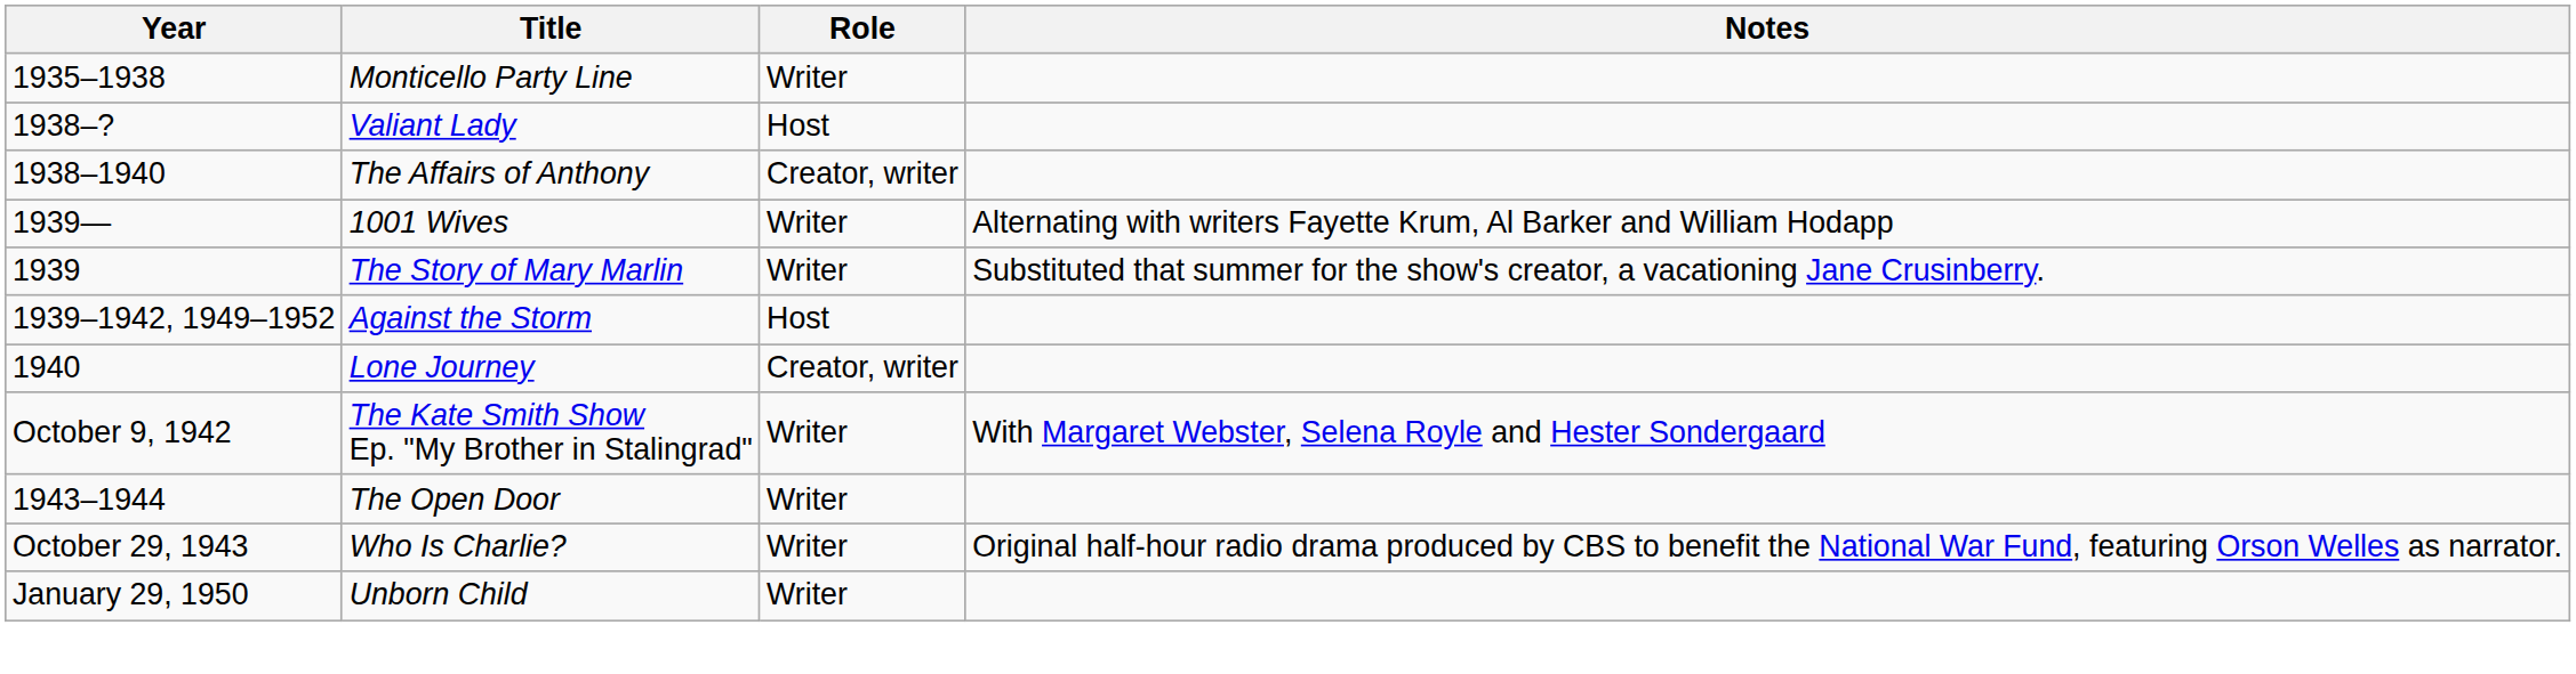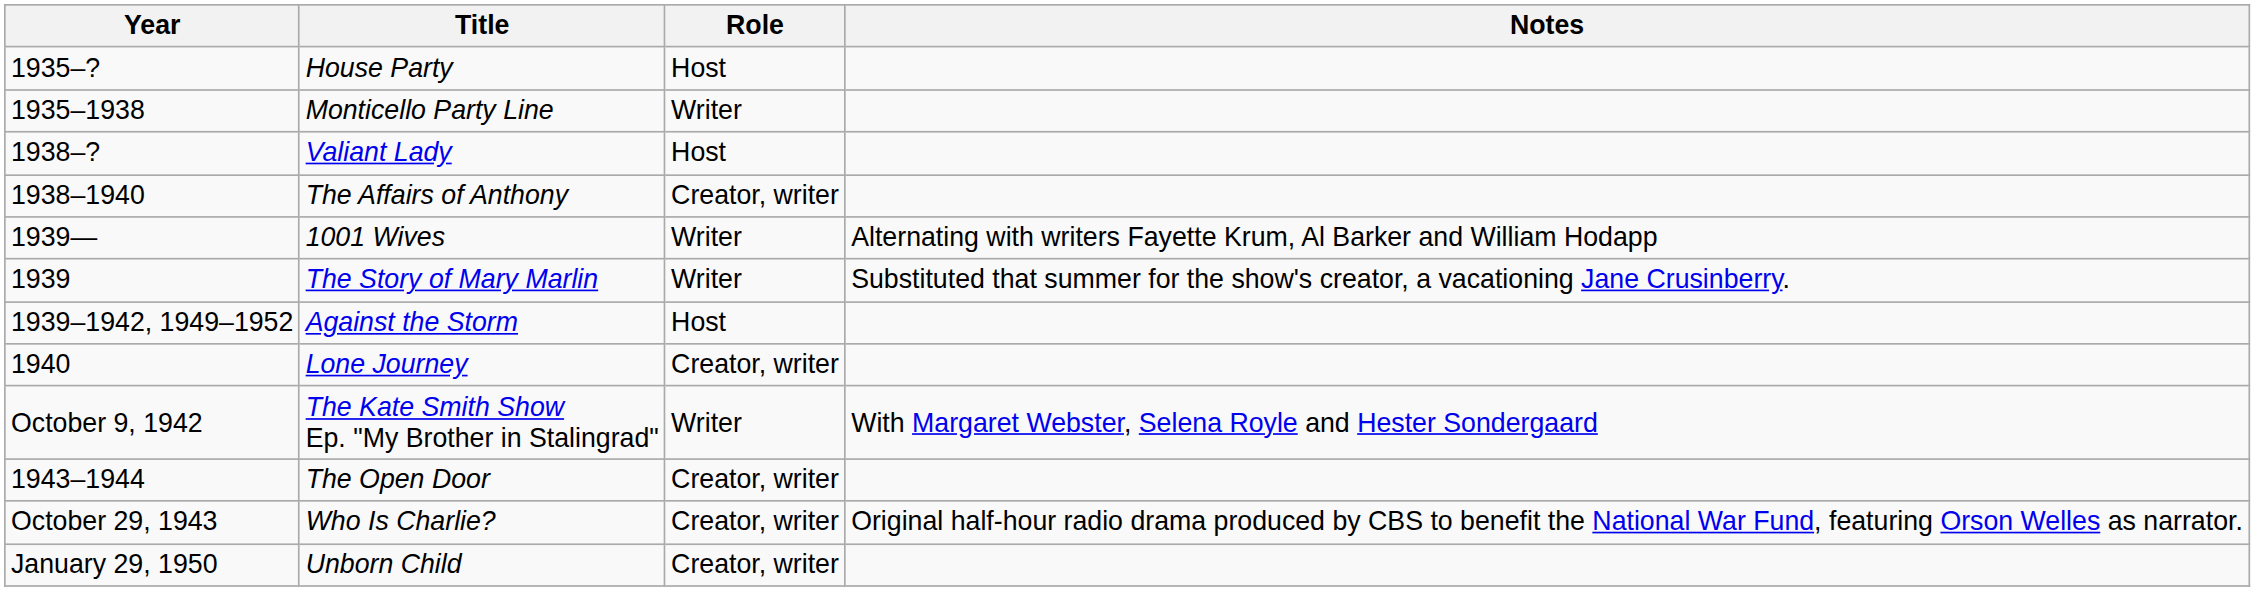+ row: 1935–? | House Party | Host
The Open Door | Role: Writer -> Creator, writer
Who Is Charlie? | Role: Writer -> Creator, writer
Unborn Child | Role: Writer -> Creator, writer
